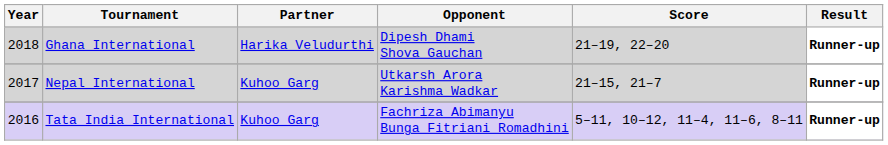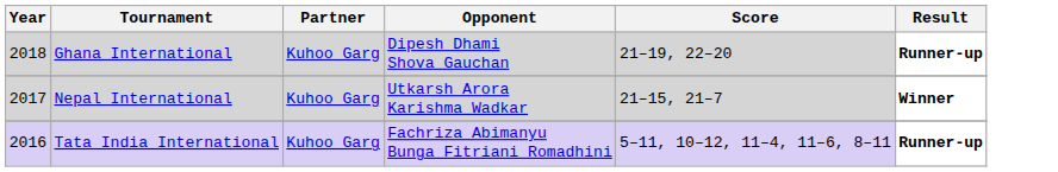Ghana International | Partner: Harika Veludurthi -> Kuhoo Garg
Nepal International | Result: Runner-up -> Winner
